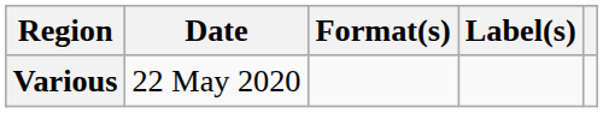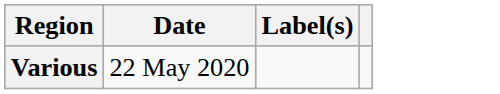- column: Format(s)
